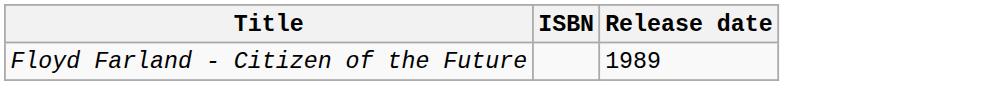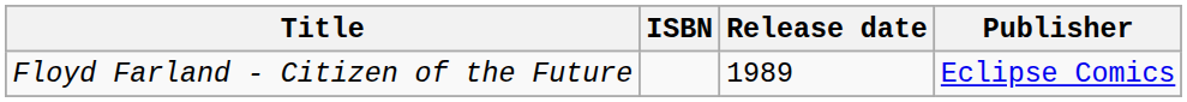+ column: Publisher | Eclipse Comics
